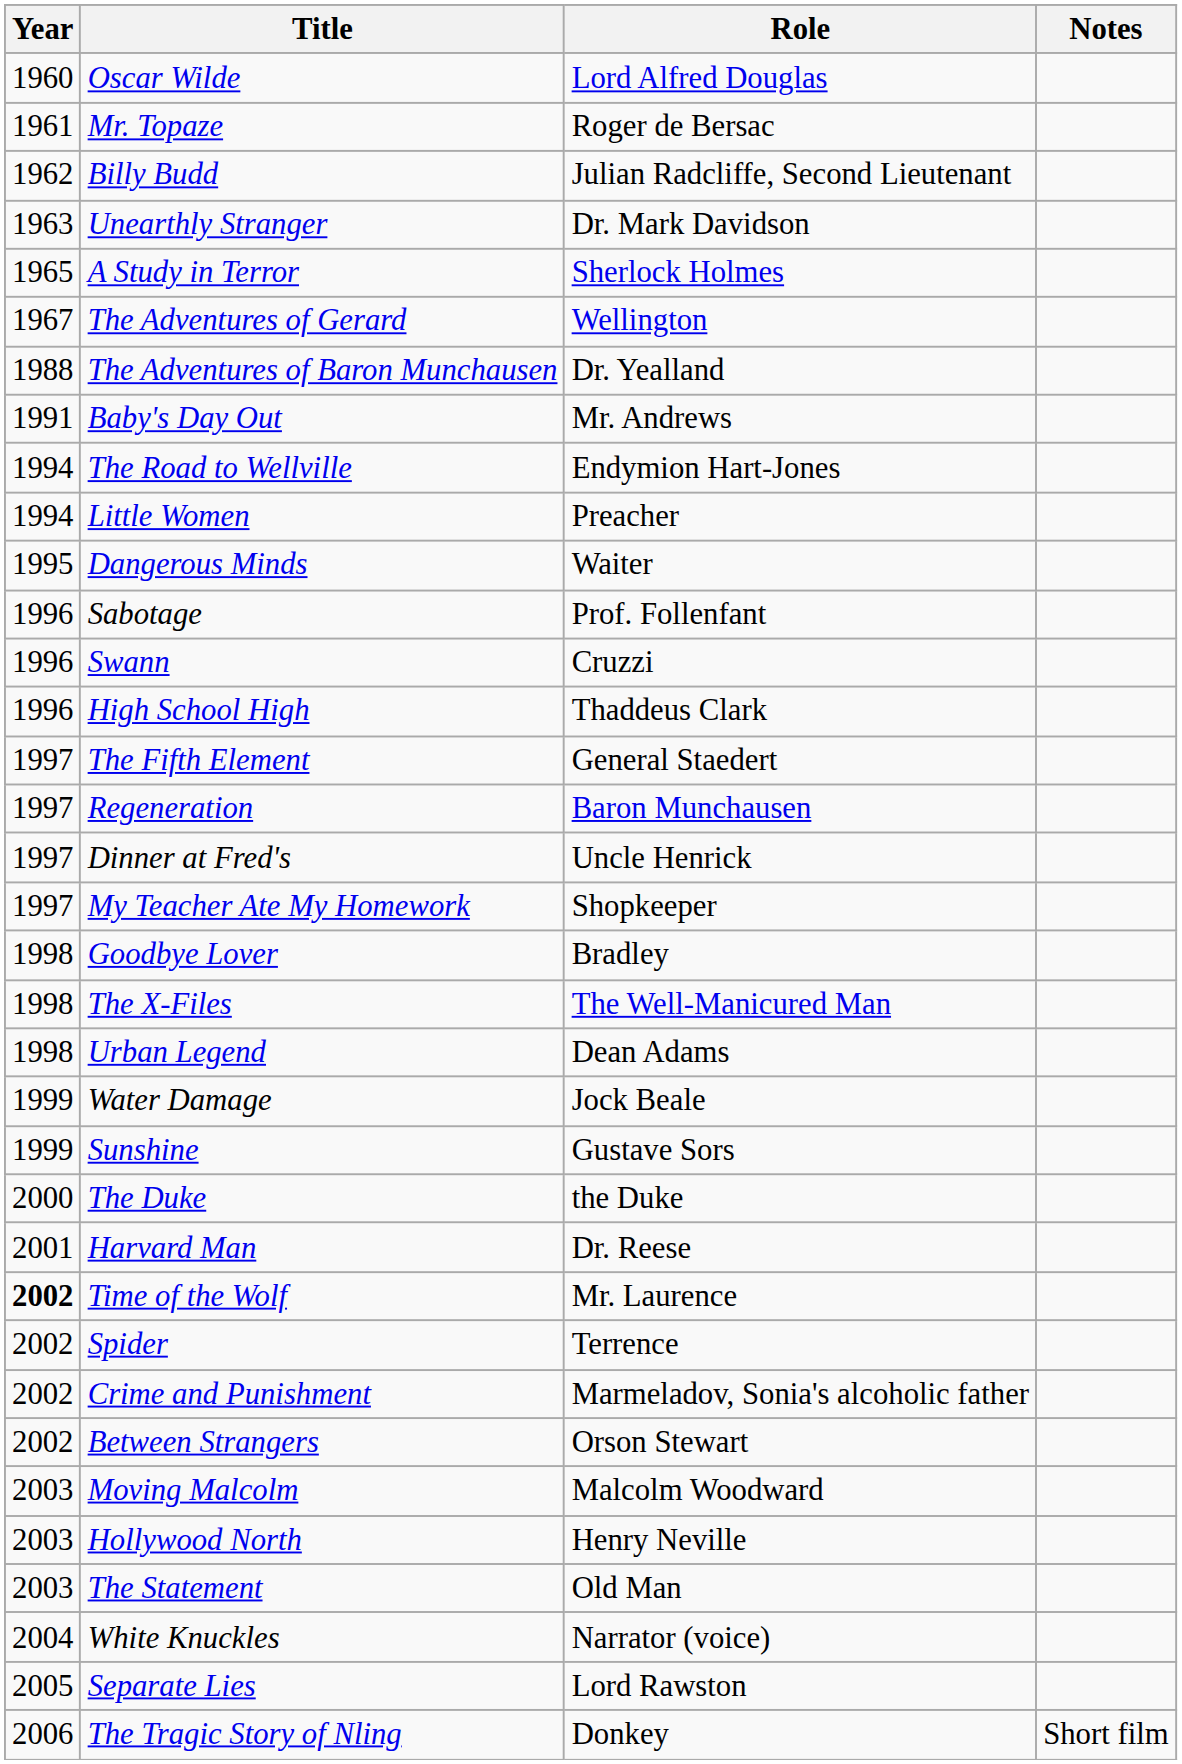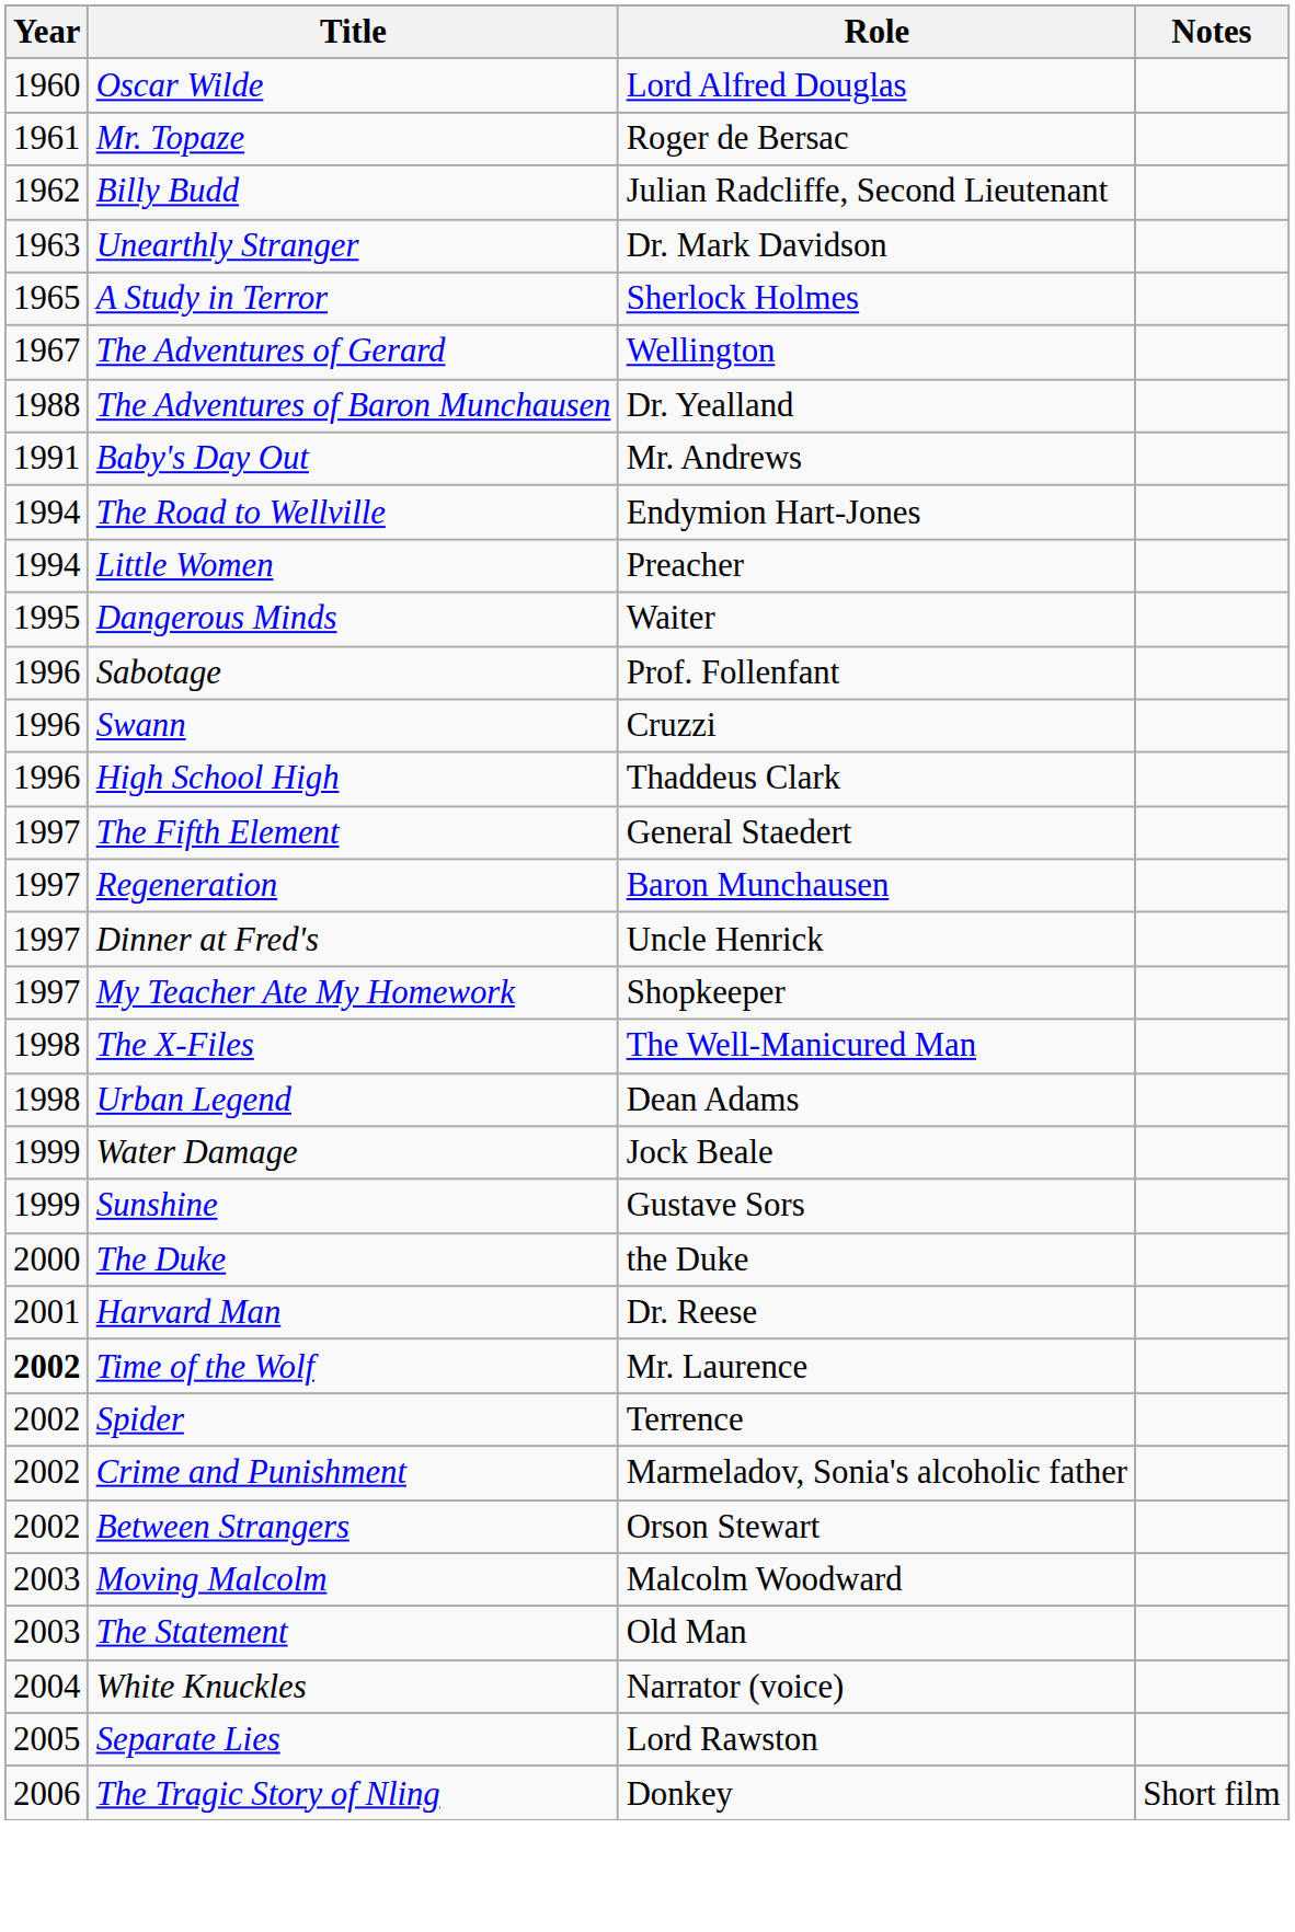- row: 1998 | Goodbye Lover | Bradley
- row: 2003 | Hollywood North | Henry Neville
